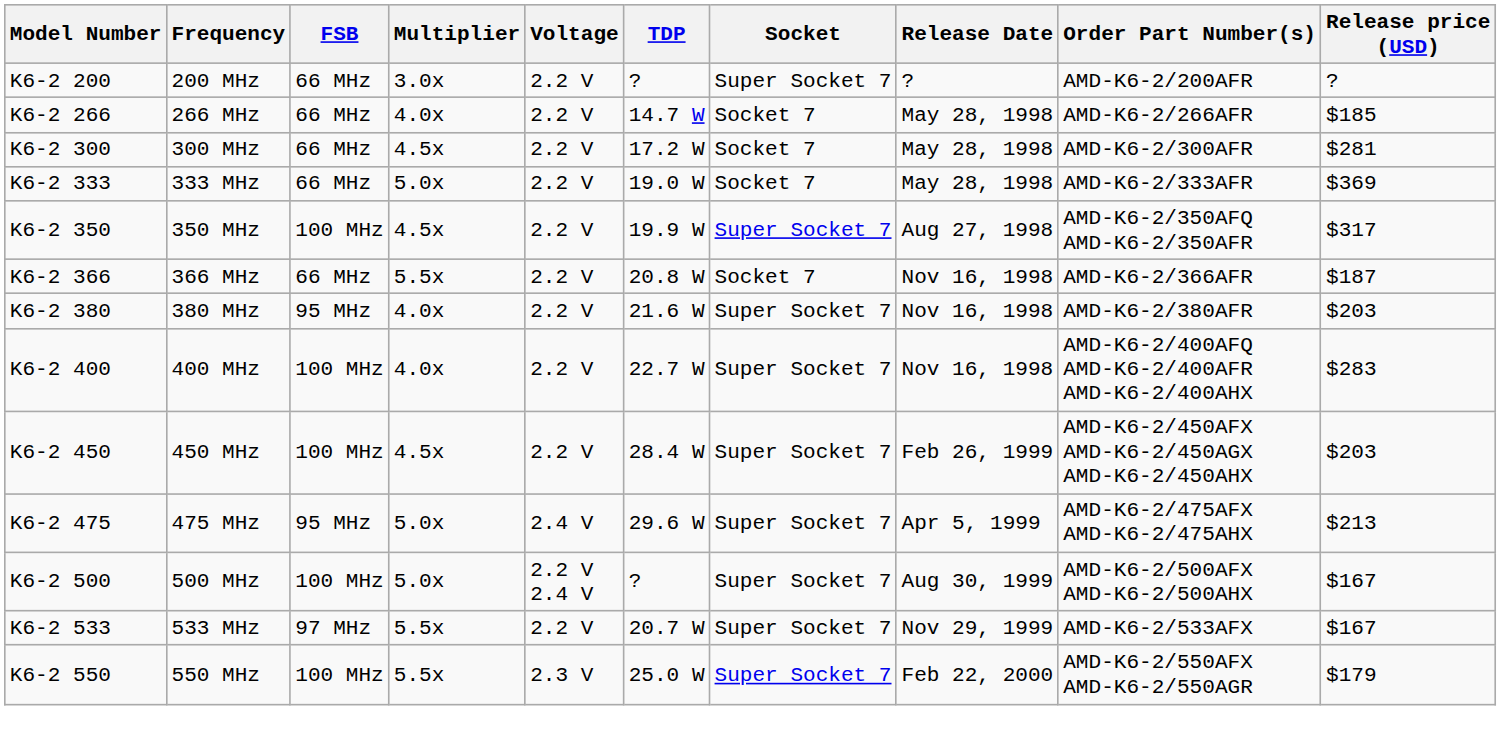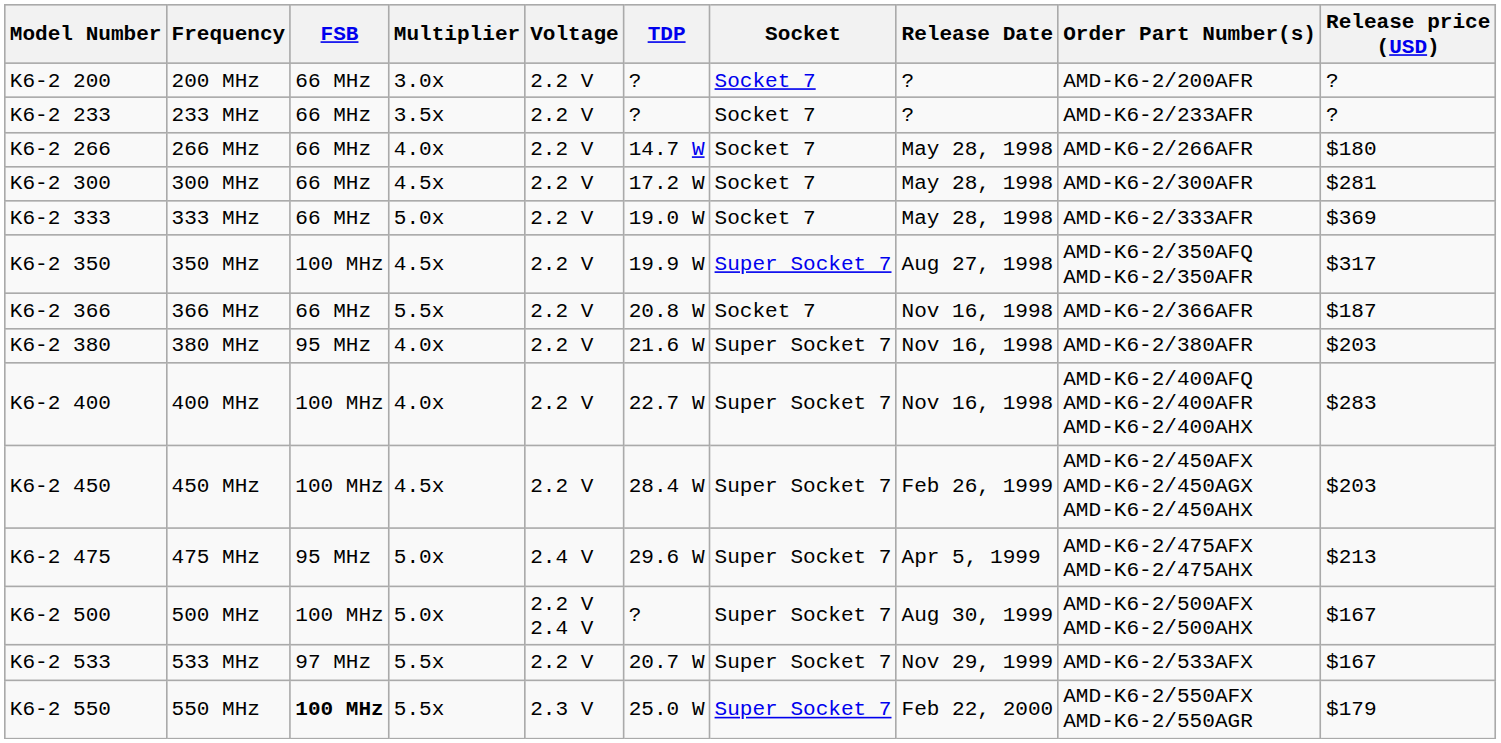200 MHz | Socket: Super Socket 7 -> Socket 7
+ row: K6-2 233 | 233 MHz | 66 MHz | 3.5x | 2.2 V | ? | Socket 7 | ? | AMD-K6-2/233AFR | ?
266 MHz | Release price (USD): $185 -> $180
550 MHz | FSB: normal -> bold
